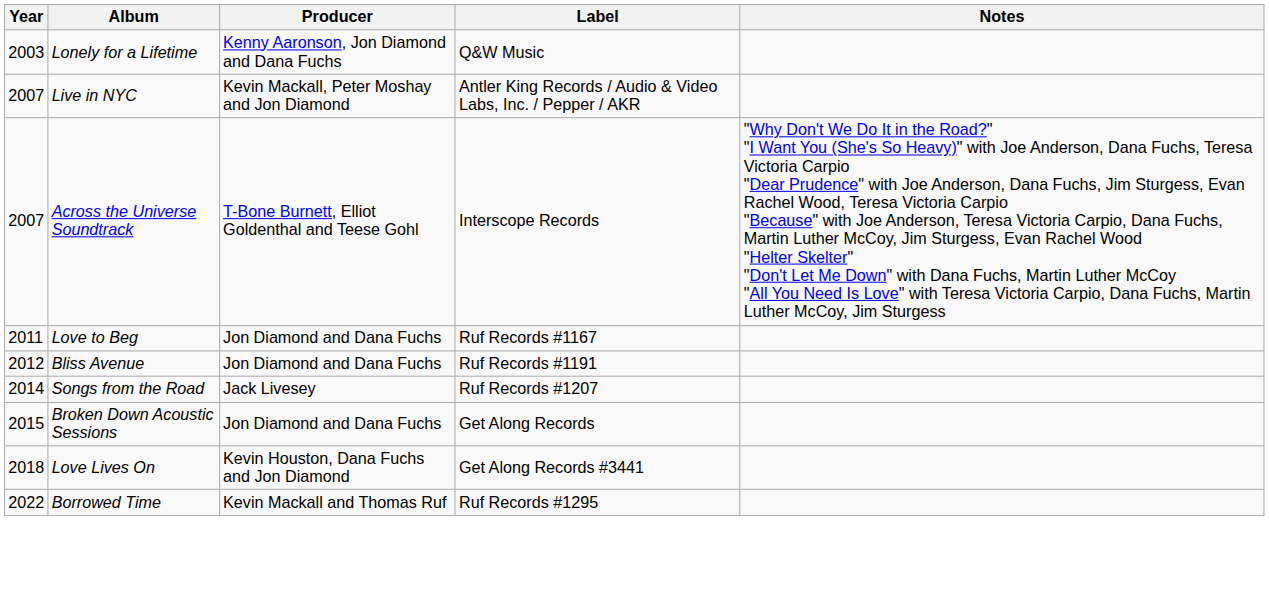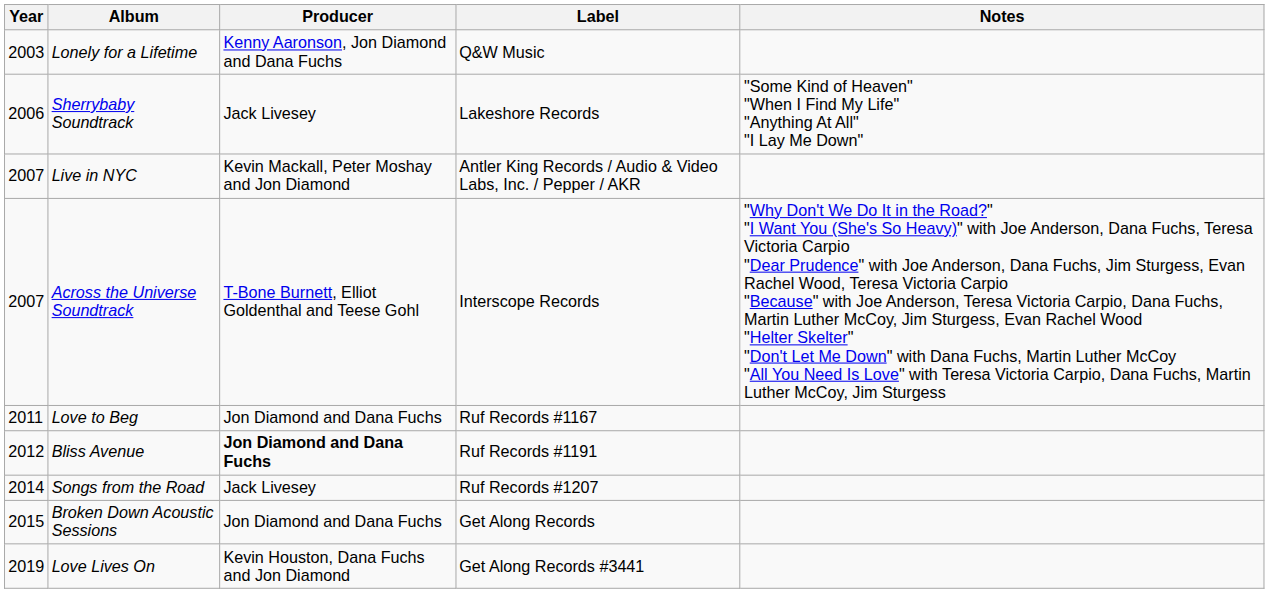+ row: 2006 | Sherrybaby Soundtrack | Jack Livesey | Lakeshore Records | "Some Kind of Heaven" "When I Find My Life" "Anything At All" "I Lay Me Down"
Bliss Avenue | Producer: normal -> bold
Love Lives On | Year: 2018 -> 2019
- row: 2022 | Borrowed Time | Kevin Mackall and Thomas Ruf | Ruf Records #1295
